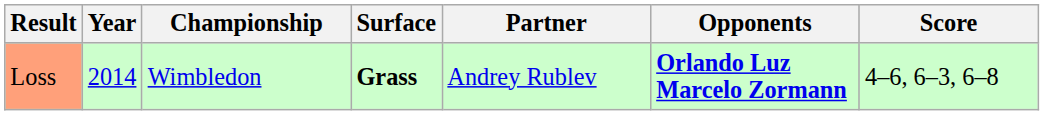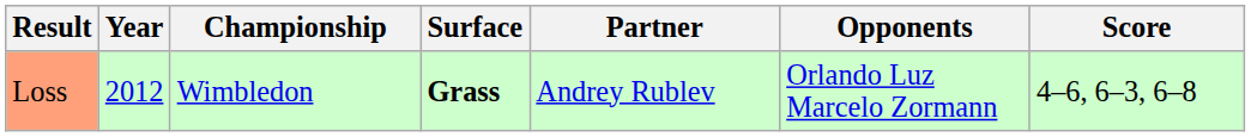Loss | Year: 2014 -> 2012
Loss | Opponents: bold -> normal
